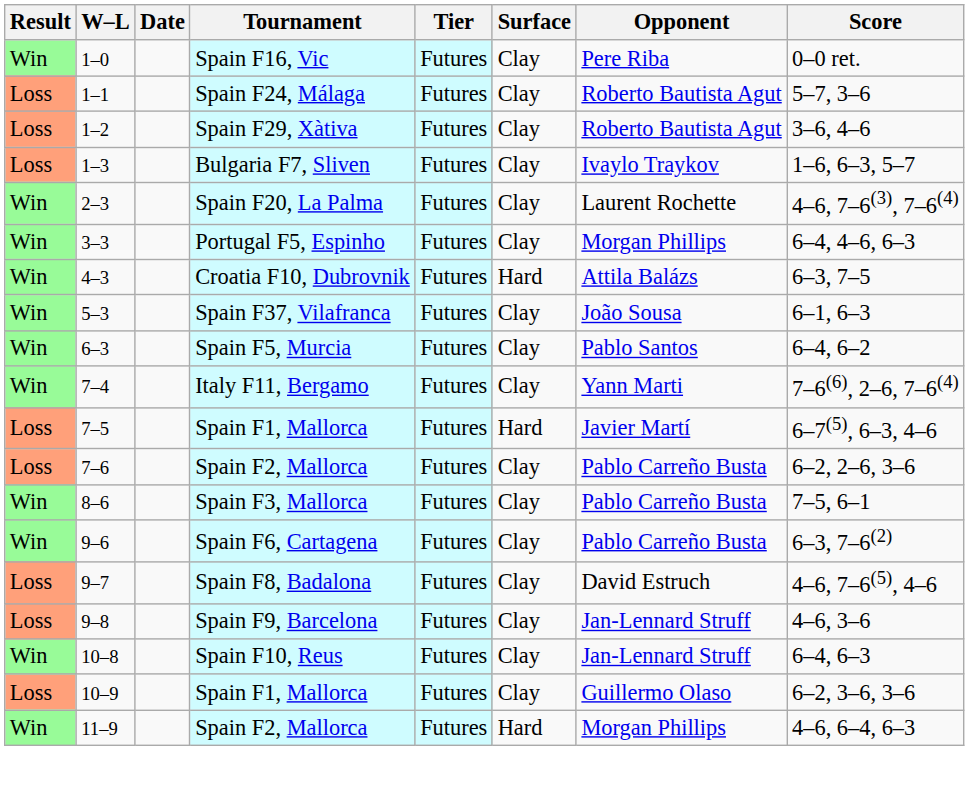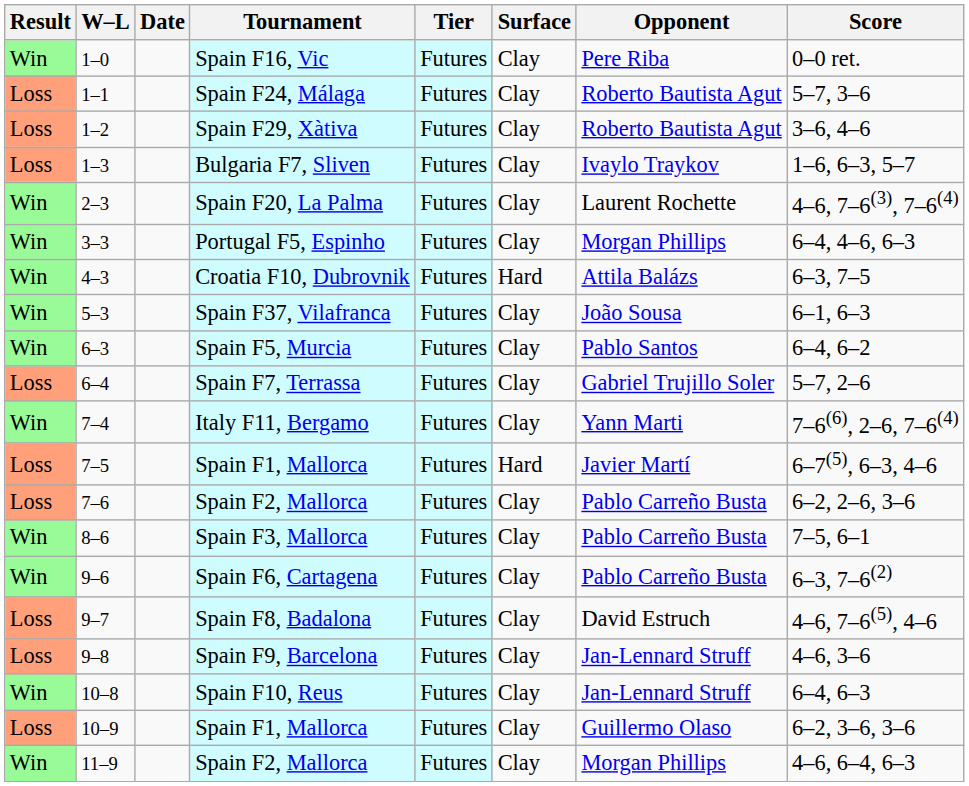+ row: Loss | 6–4 | Spain F7, Terrassa | Futures | Clay | Gabriel Trujillo Soler | 5–7, 2–6
11–9 / Spain F2, Mallorca | Surface: Hard -> Clay
